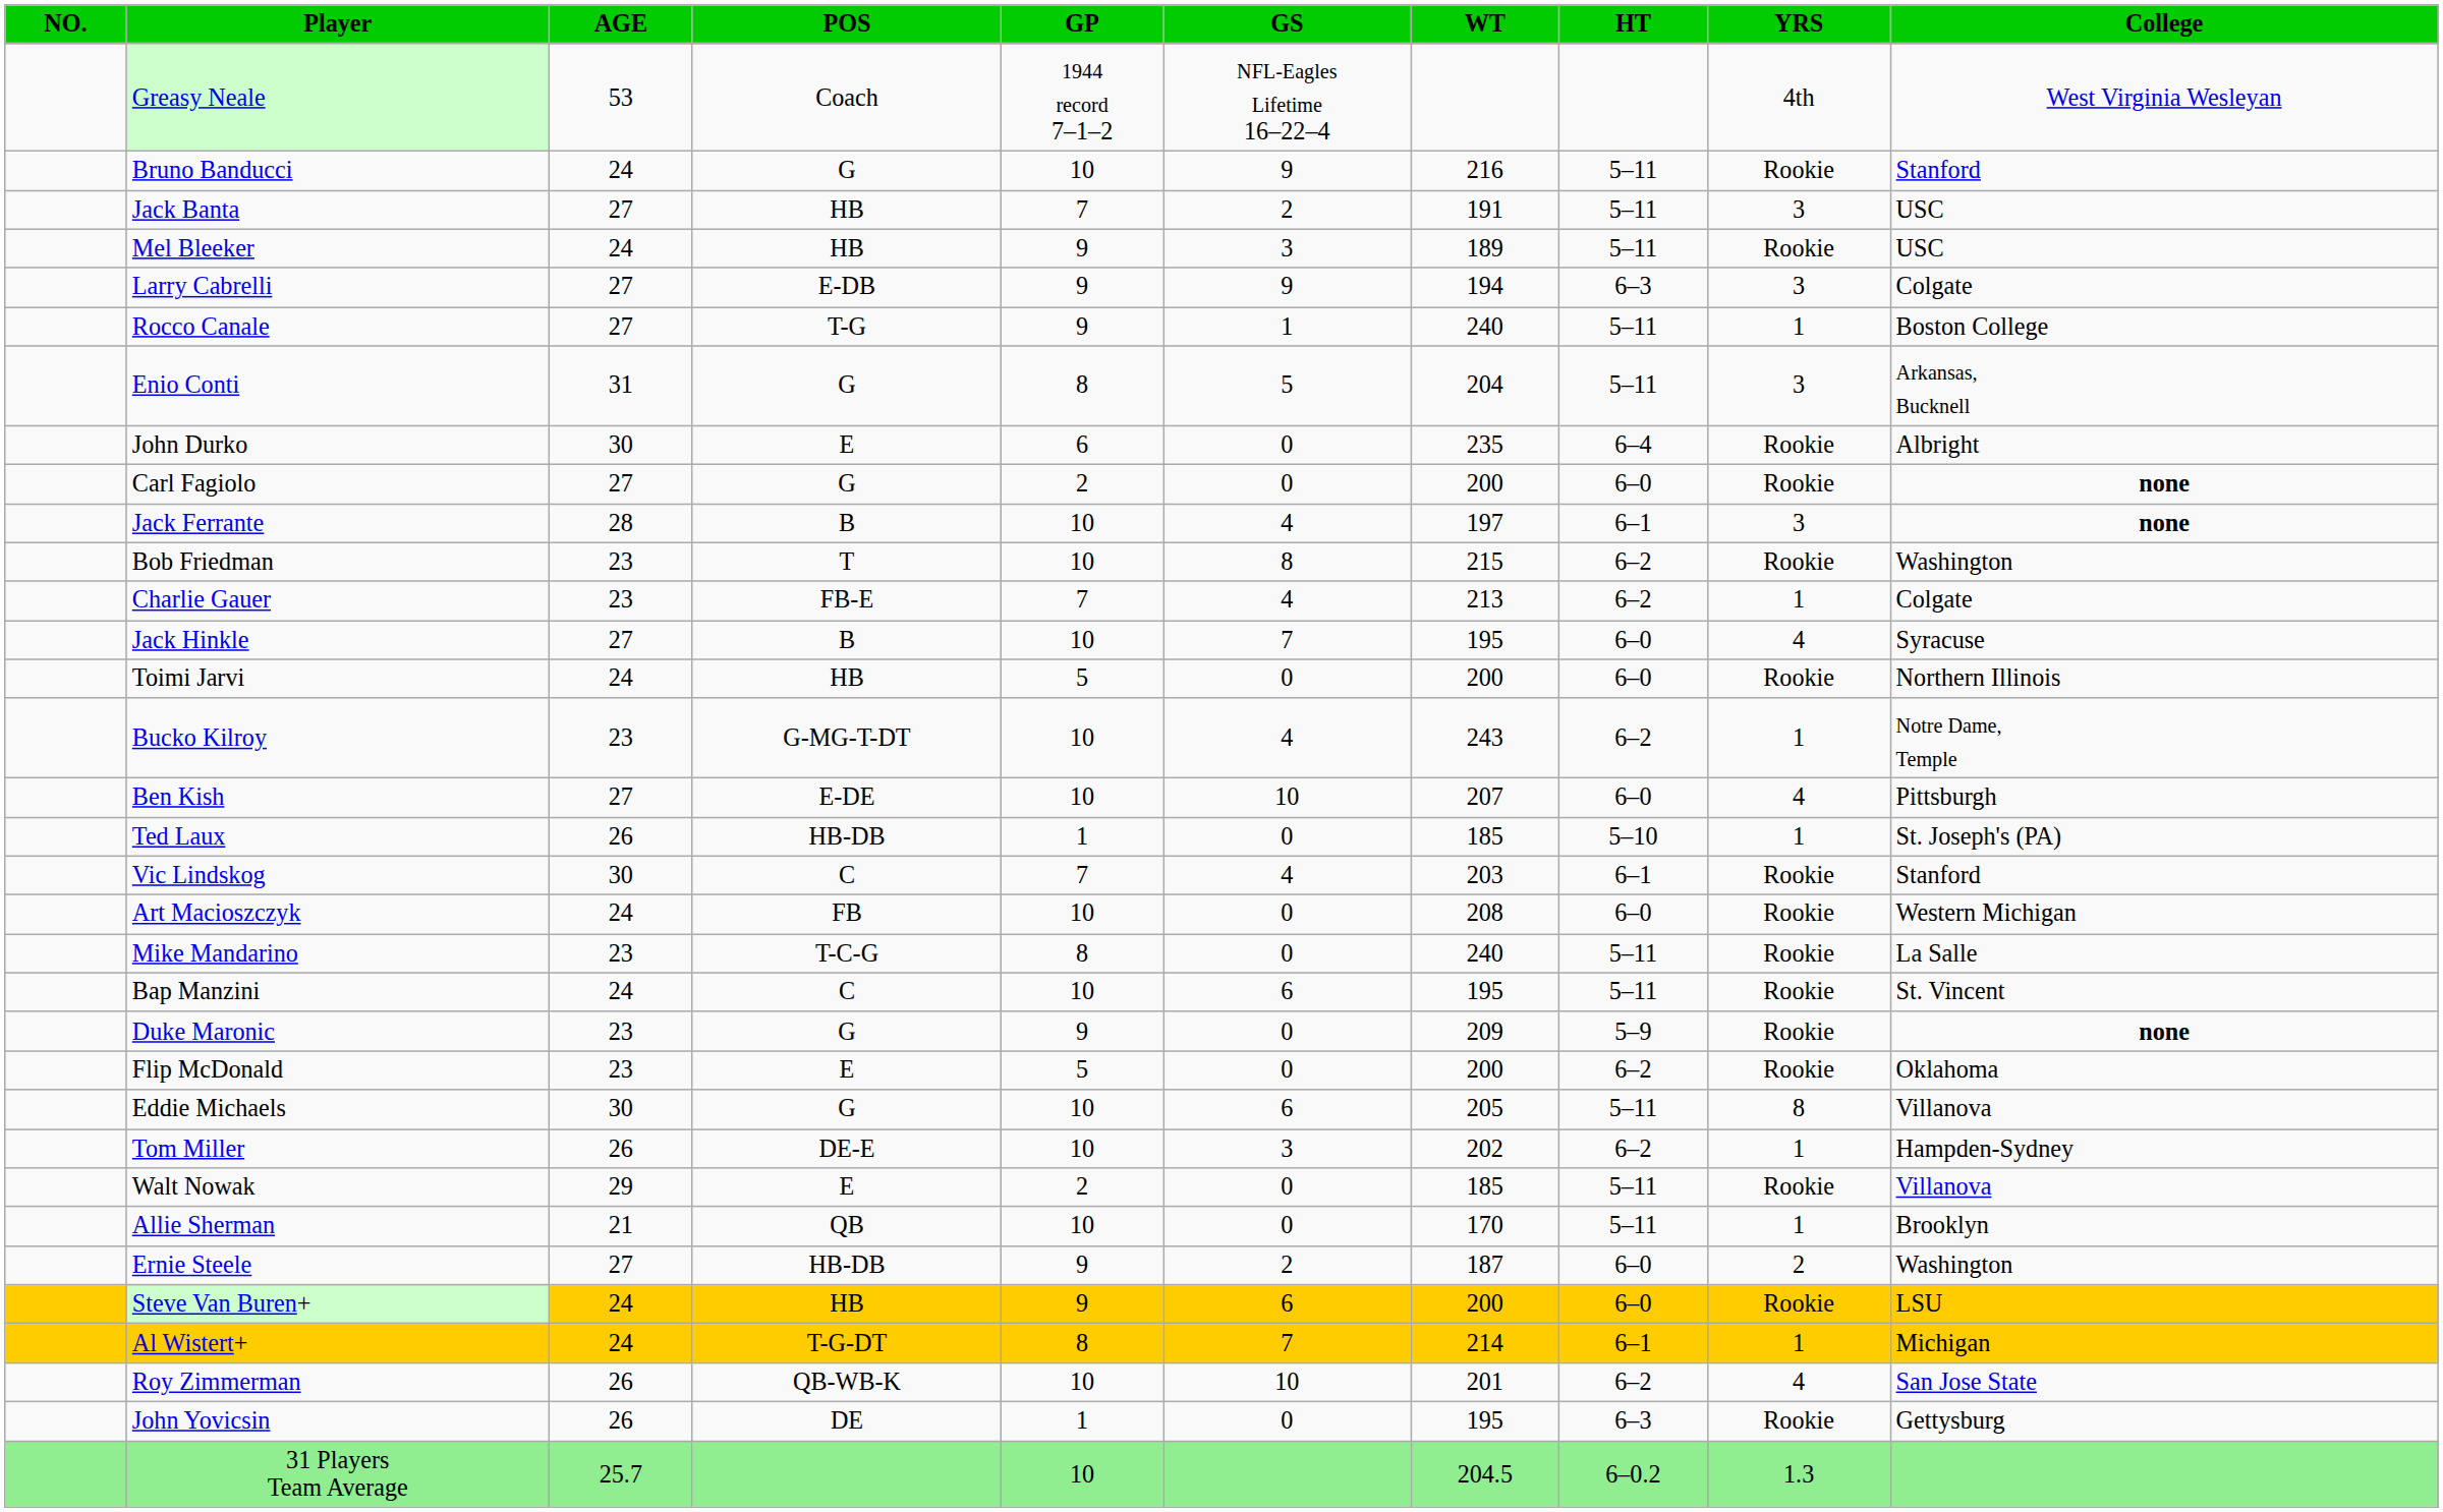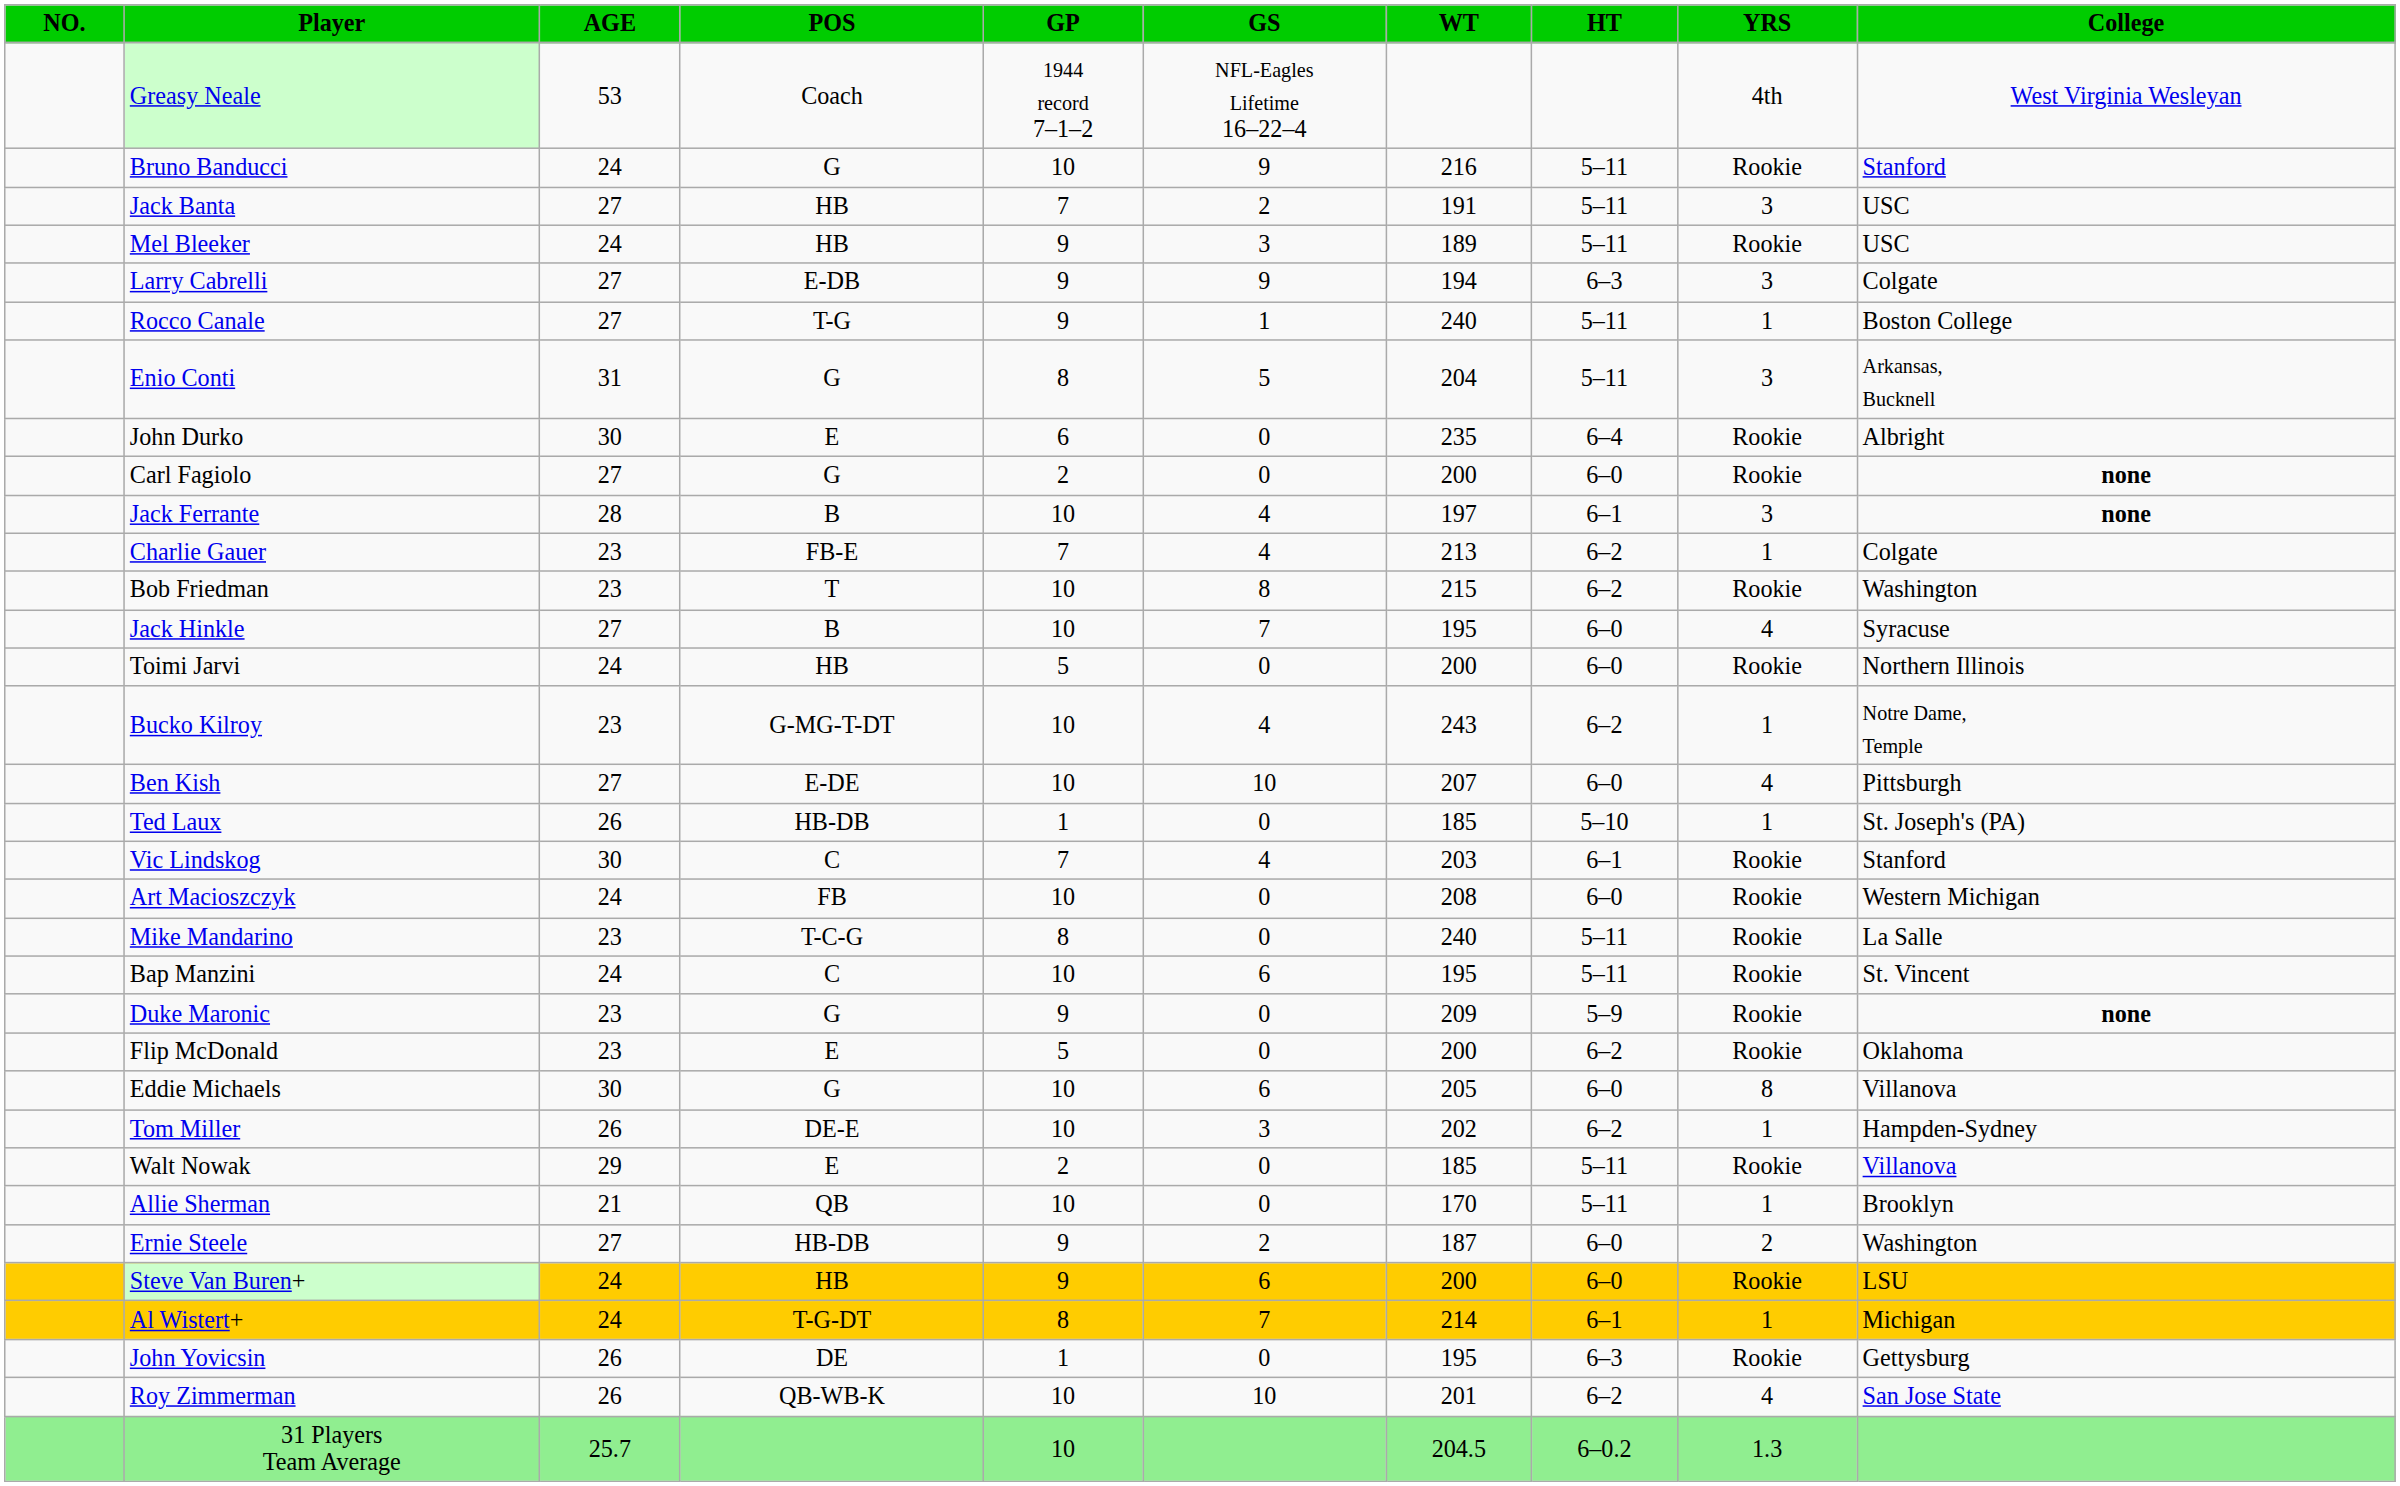rows swapped: Bob Friedman <-> Charlie Gauer
Eddie Michaels | HT: 5–11 -> 6–0
rows swapped: John Yovicsin <-> Roy Zimmerman
